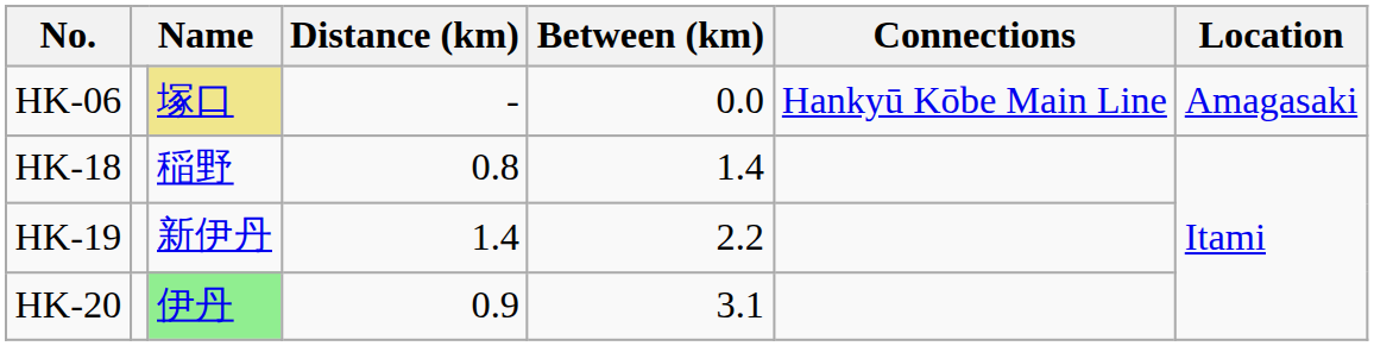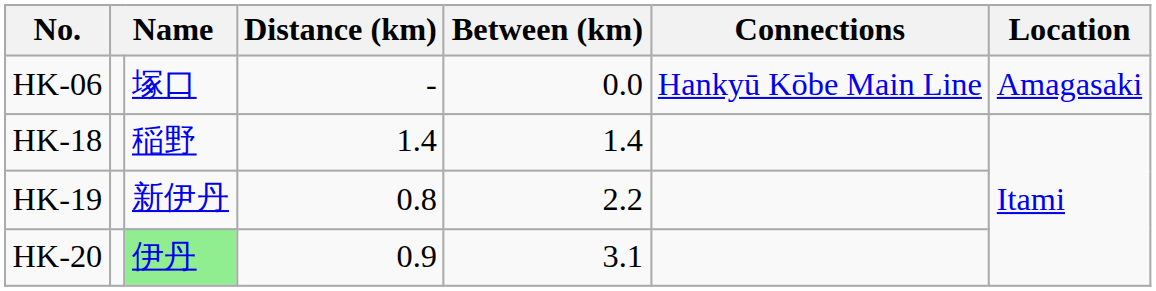HK-06 | column 3: khaki background -> no background
HK-18 | Distance (km): 0.8 -> 1.4
HK-19 | Distance (km): 1.4 -> 0.8
